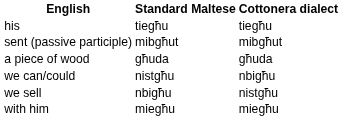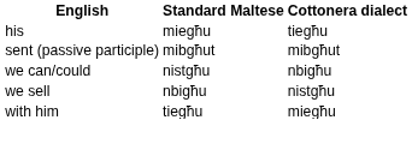his | Standard Maltese: tiegħu -> miegħu
- row: a piece of wood | għuda | għuda
with him | Standard Maltese: miegħu -> tiegħu
